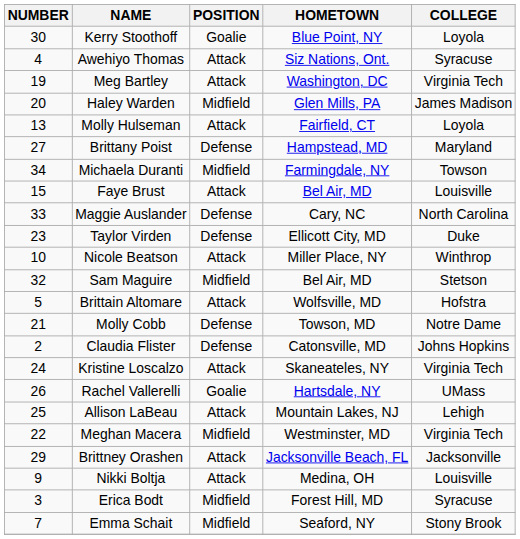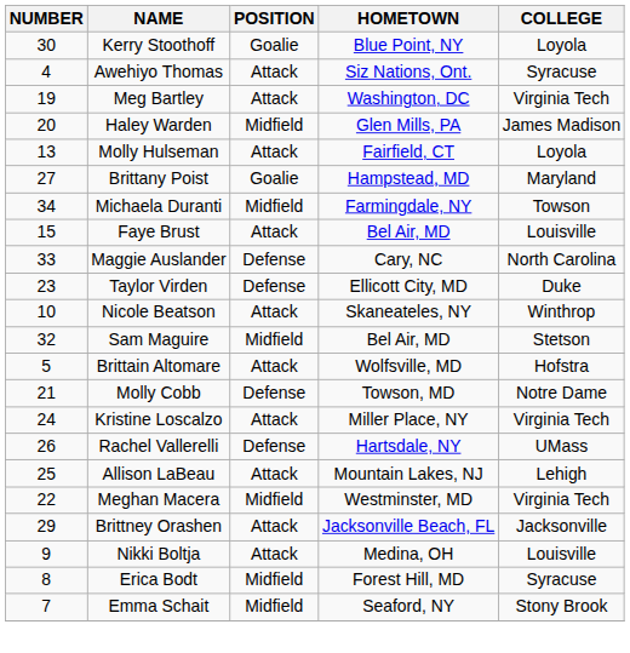Brittany Poist | POSITION: Defense -> Goalie
Nicole Beatson | HOMETOWN: Miller Place, NY -> Skaneateles, NY
- row: 2 | Claudia Flister | Defense | Catonsville, MD | Johns Hopkins
Kristine Loscalzo | HOMETOWN: Skaneateles, NY -> Miller Place, NY
Rachel Vallerelli | POSITION: Goalie -> Defense
Erica Bodt | NUMBER: 3 -> 8
